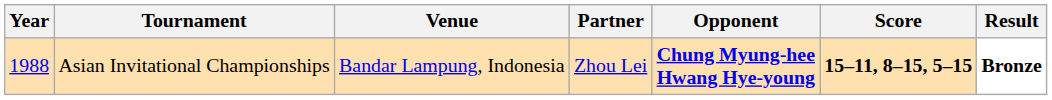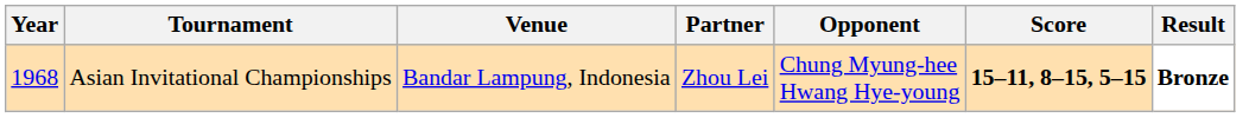Asian Invitational Championships | Year: 1988 -> 1968
Asian Invitational Championships | Opponent: bold -> normal
